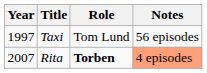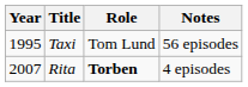Taxi | Year: 1997 -> 1995
Rita | Notes: lightsalmon background -> no background
